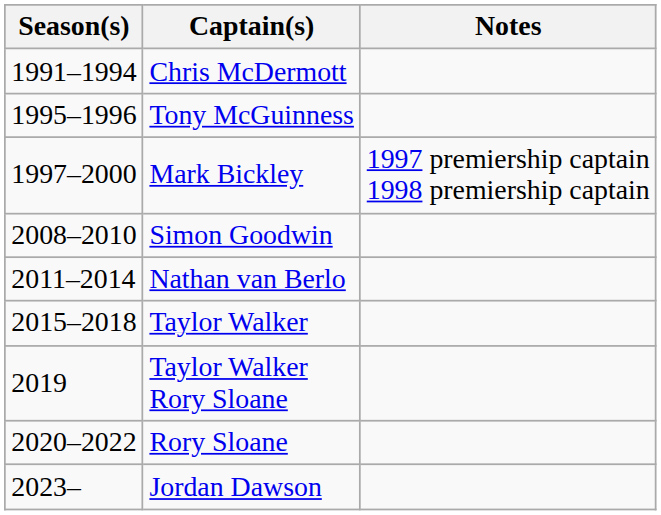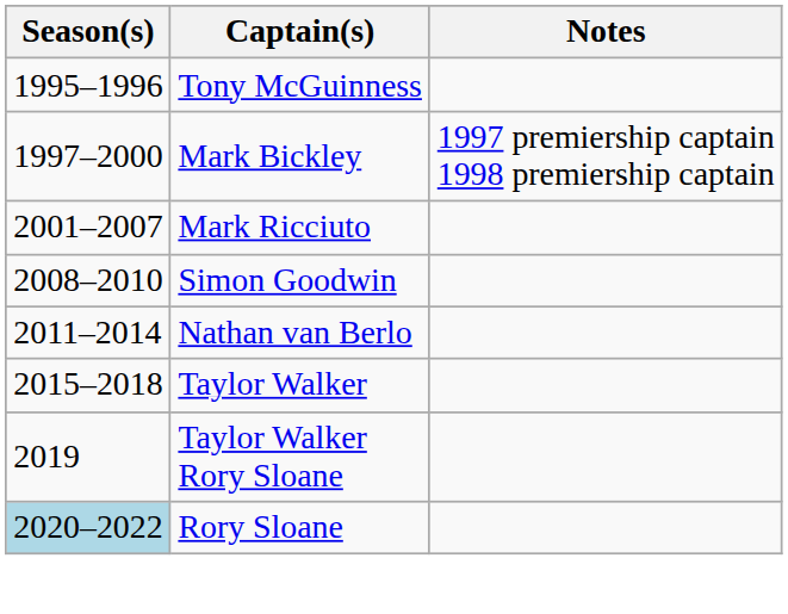- row: 1991–1994 | Chris McDermott
+ row: 2001–2007 | Mark Ricciuto
Rory Sloane | Season(s): no background -> lightblue background
- row: 2023– | Jordan Dawson
